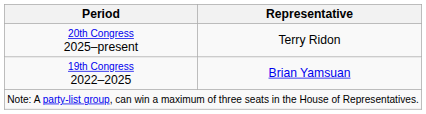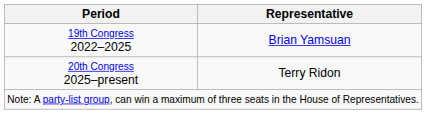rows swapped: 19th Congress 2022–2025 <-> 20th Congress 2025–present
